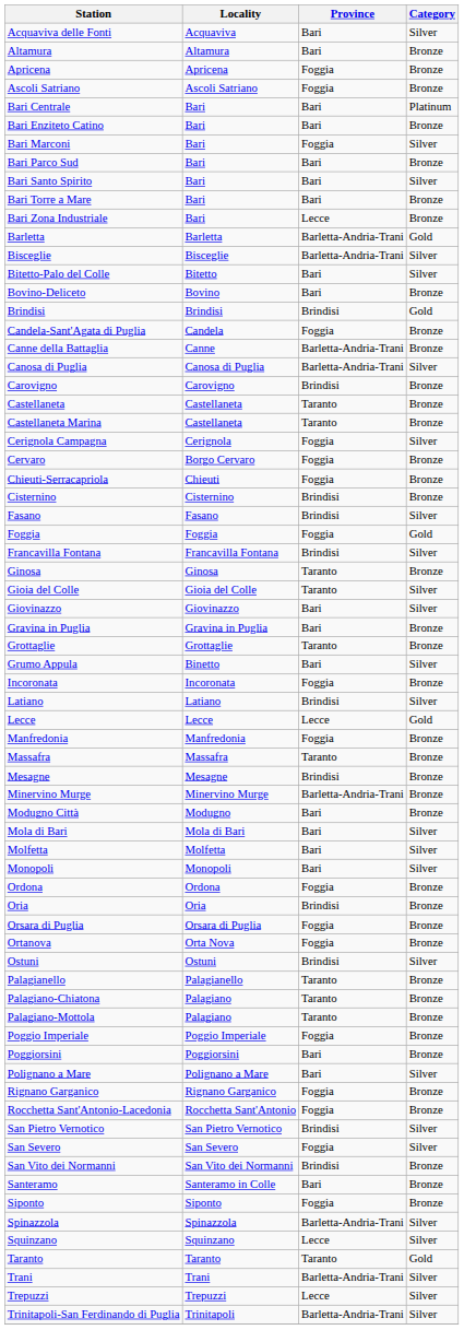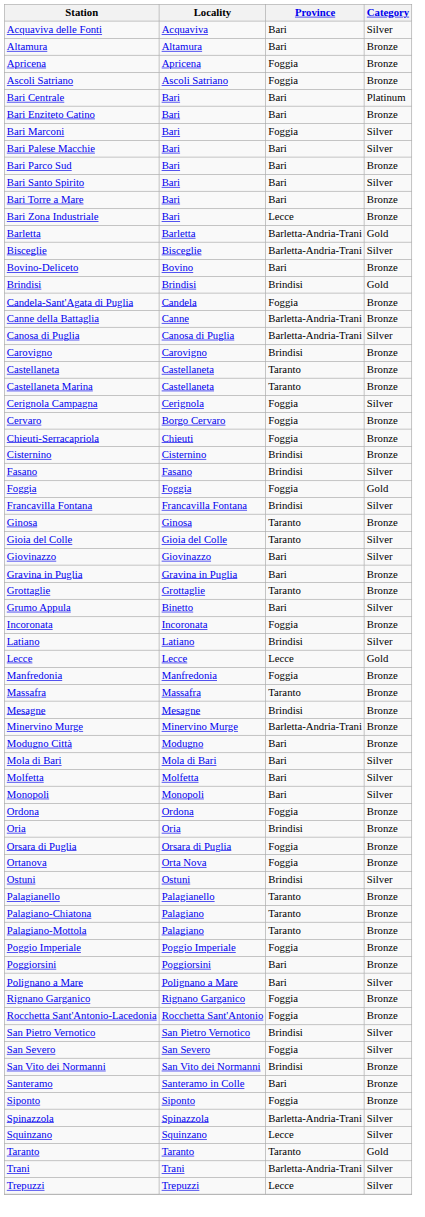+ row: Bari Palese Macchie | Bari | Bari | Silver
- row: Bitetto-Palo del Colle | Bitetto | Bari | Silver
- row: Trinitapoli-San Ferdinando di Puglia | Trinitapoli | Barletta-Andria-Trani | Silver
